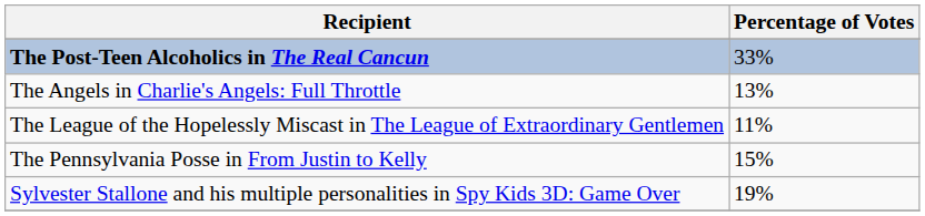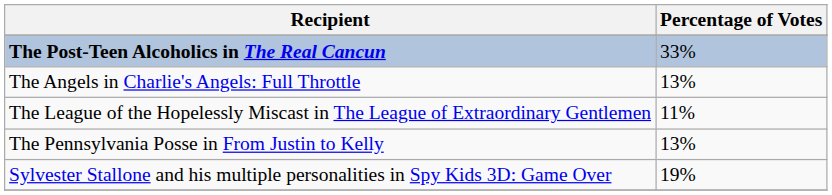The Pennsylvania Posse in From Justin to Kelly | Percentage of Votes: 15% -> 13%
